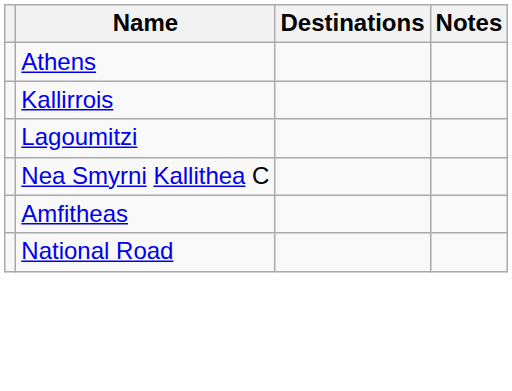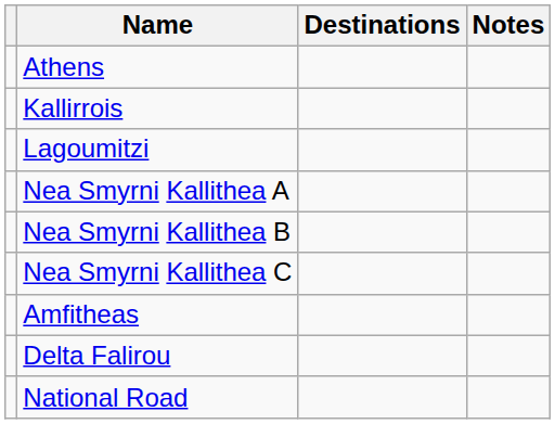+ row: Nea Smyrni Kallithea A
+ row: Nea Smyrni Kallithea B
+ row: Delta Falirou
